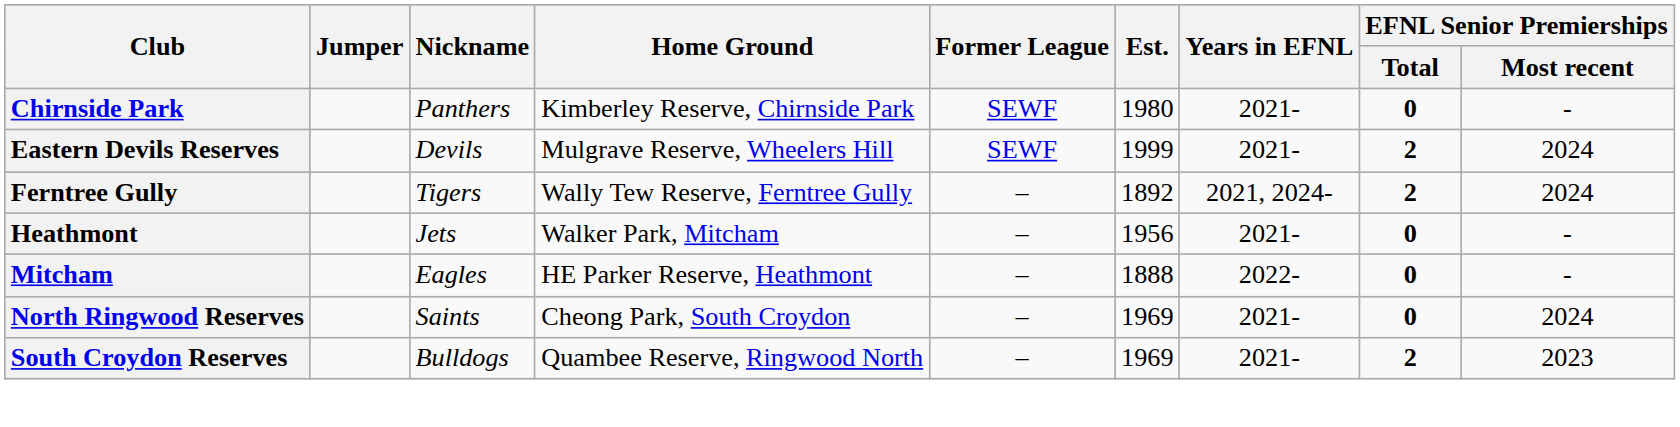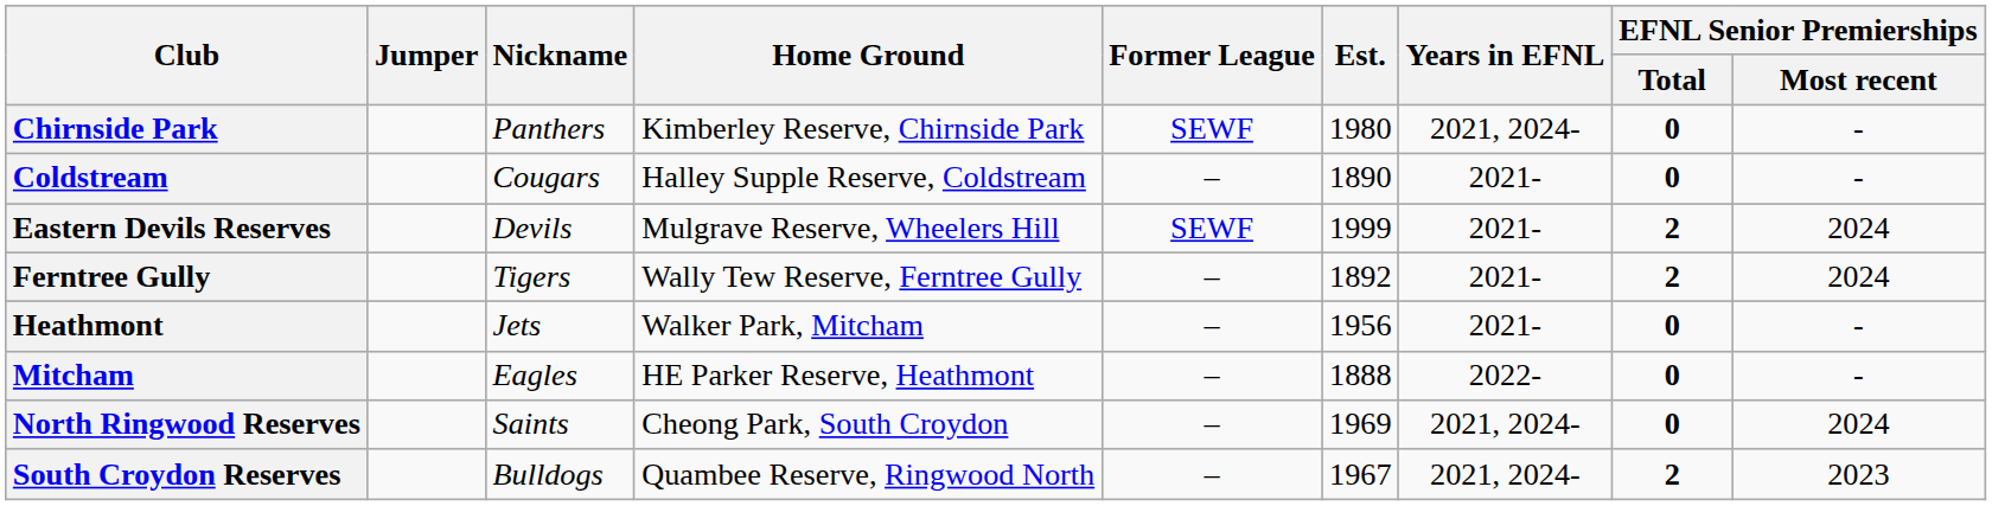Chirnside Park | Years in EFNL: 2021- -> 2021, 2024-
+ row: Coldstream | Cougars | Halley Supple Reserve, Coldstream | – | 1890 | 2021- | 0 | -
Ferntree Gully | Years in EFNL: 2021, 2024- -> 2021-
North Ringwood Reserves | Years in EFNL: 2021- -> 2021, 2024-
South Croydon Reserves | Est.: 1969 -> 1967
South Croydon Reserves | Years in EFNL: 2021- -> 2021, 2024-
